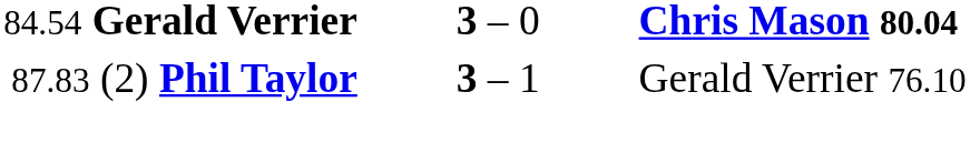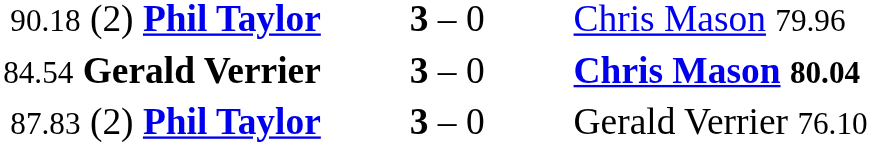+ row: 90.18 (2) Phil Taylor | 3 – 0 | Chris Mason 79.96
87.83 (2) Phil Taylor | column 2: 3 – 1 -> 3 – 0
